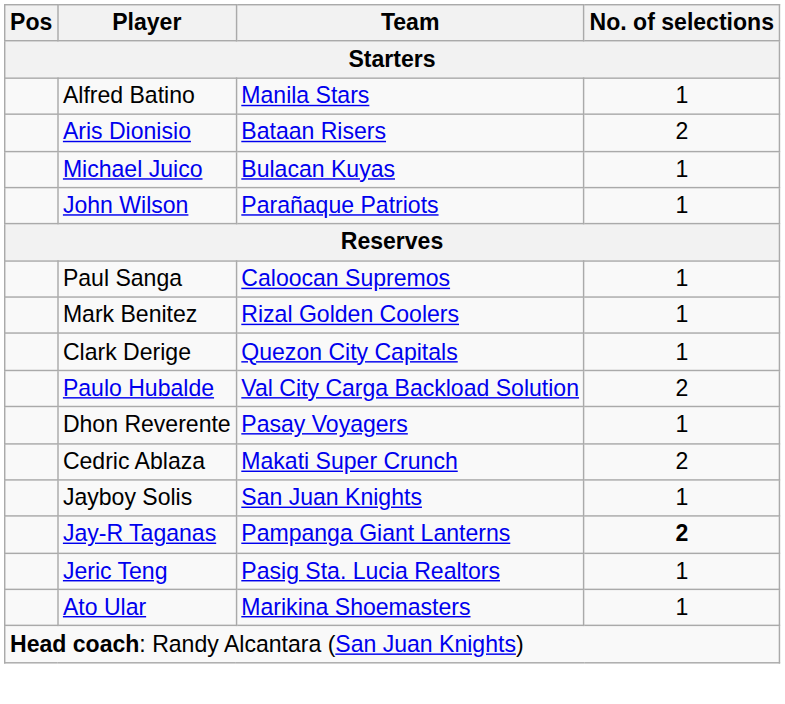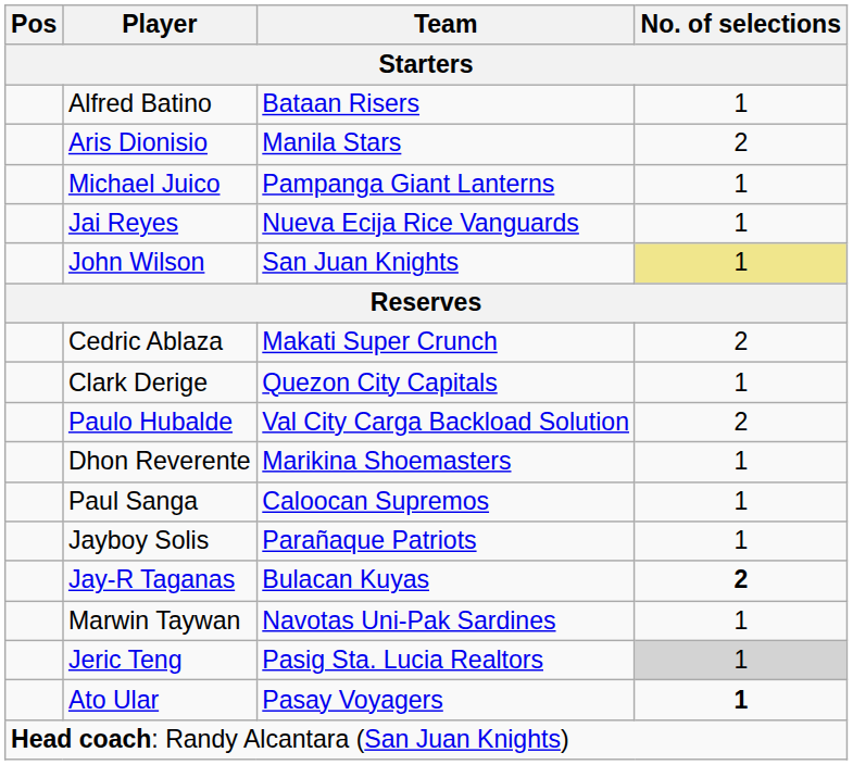Alfred Batino | Team: Manila Stars -> Bataan Risers
Aris Dionisio | Team: Bataan Risers -> Manila Stars
Michael Juico | Team: Bulacan Kuyas -> Pampanga Giant Lanterns
+ row: Jai Reyes | Nueva Ecija Rice Vanguards | 1
John Wilson | Team: Parañaque Patriots -> San Juan Knights
John Wilson | No. of selections: no background -> khaki background
rows swapped: Cedric Ablaza <-> Paul Sanga
- row: Mark Benitez | Rizal Golden Coolers | 1
Dhon Reverente | Team: Pasay Voyagers -> Marikina Shoemasters
Jayboy Solis | Team: San Juan Knights -> Parañaque Patriots
Jay-R Taganas | Team: Pampanga Giant Lanterns -> Bulacan Kuyas
+ row: Marwin Taywan | Navotas Uni-Pak Sardines | 1
Jeric Teng | No. of selections: no background -> lightgrey background
Ato Ular | Team: Marikina Shoemasters -> Pasay Voyagers
Ato Ular | No. of selections: normal -> bold
